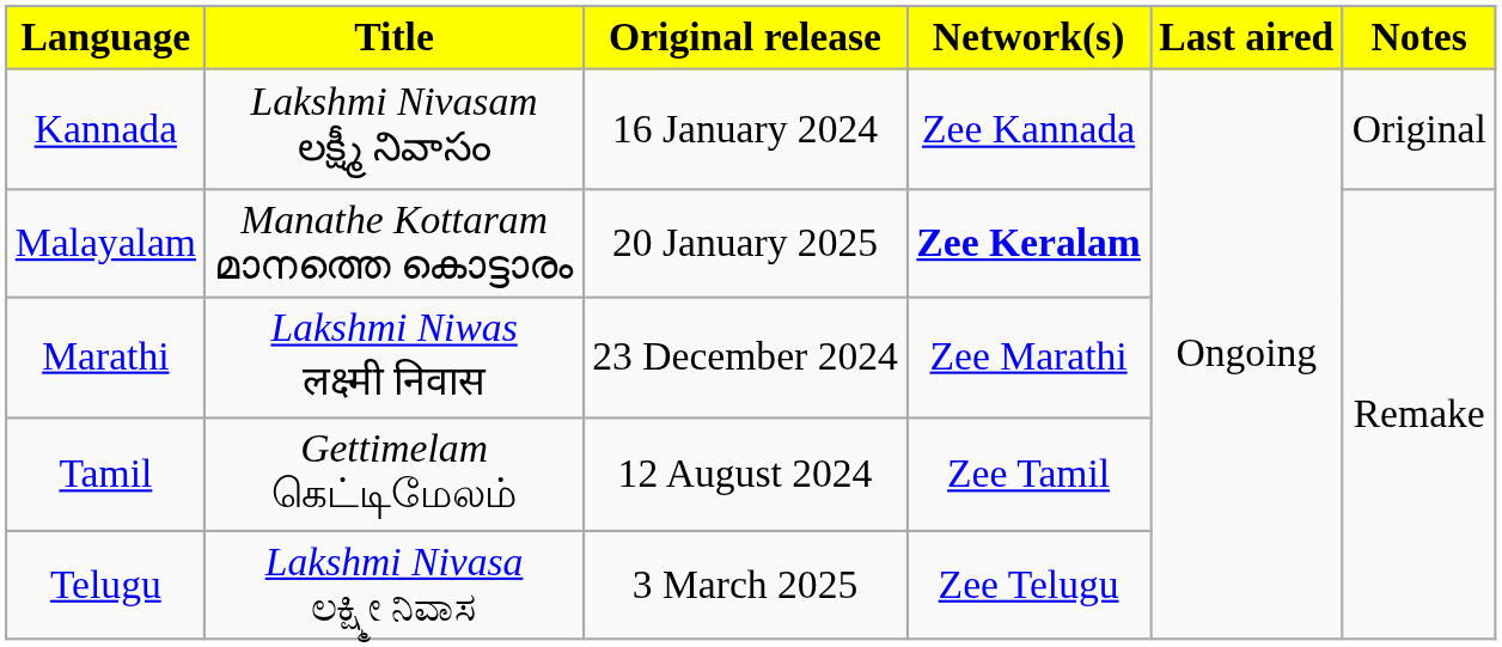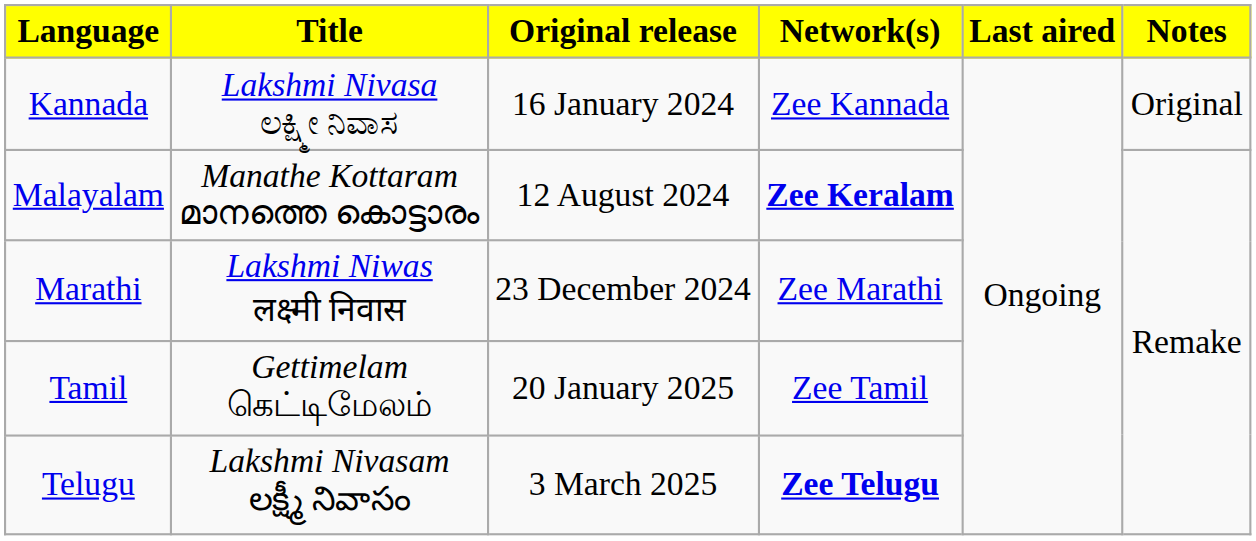Kannada | Title: Lakshmi Nivasam లక్ష్మీ నివాసం -> Lakshmi Nivasa ಲಕ್ಷ್ಮೀ ನಿವಾಸ
Malayalam | Original release: 20 January 2025 -> 12 August 2024
Tamil | Original release: 12 August 2024 -> 20 January 2025
Telugu | Title: Lakshmi Nivasa ಲಕ್ಷ್ಮೀ ನಿವಾಸ -> Lakshmi Nivasam లక్ష్మీ నివాసం
Telugu | Network(s): normal -> bold
